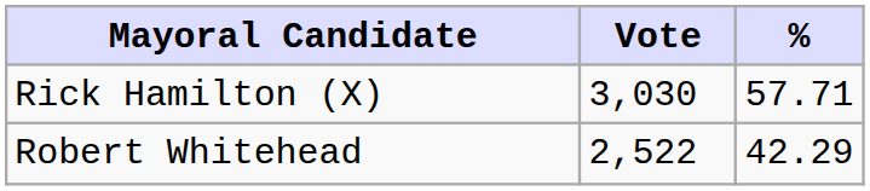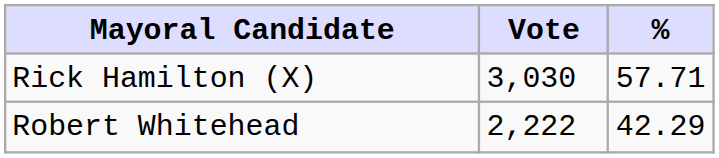Robert Whitehead | Vote: 2,522 -> 2,222
